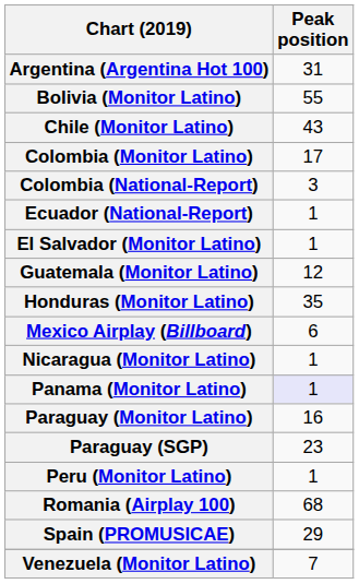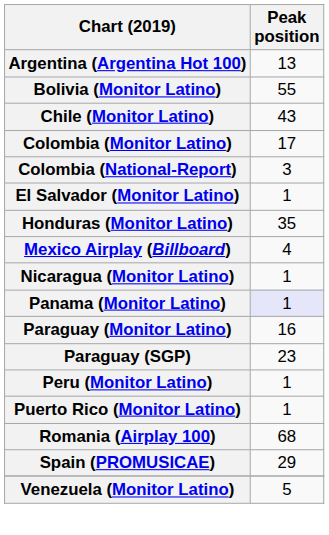Argentina (Argentina Hot 100) | Peak position: 31 -> 13
- row: Ecuador (National-Report) | 1
- row: Guatemala (Monitor Latino) | 12
Mexico Airplay (Billboard) | Peak position: 6 -> 4
+ row: Puerto Rico (Monitor Latino) | 1
Venezuela (Monitor Latino) | Peak position: 7 -> 5
